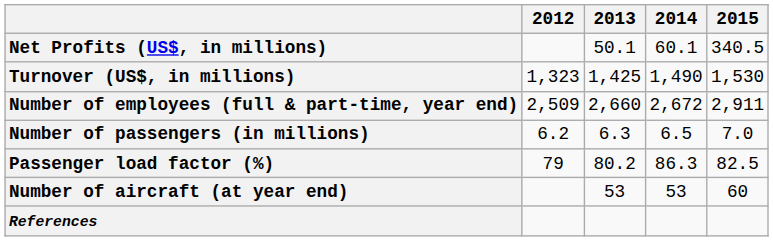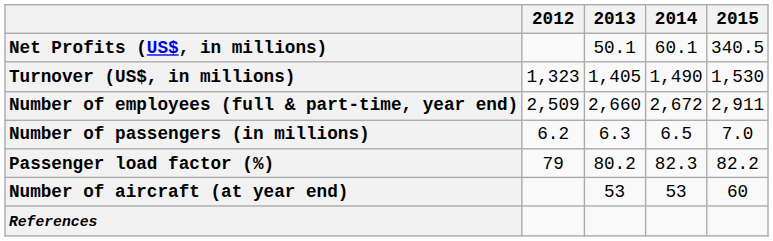Turnover (US$, in millions) | 2013: 1,425 -> 1,405
Passenger load factor (%) | 2014: 86.3 -> 82.3
Passenger load factor (%) | 2015: 82.5 -> 82.2
